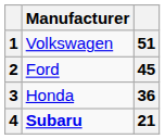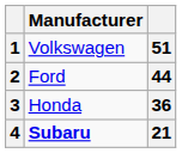2 | column 3: 45 -> 44
